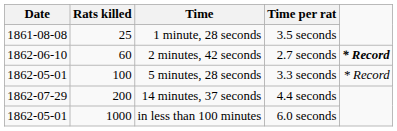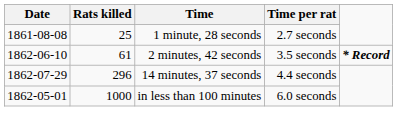1 minute, 28 seconds | Time per rat: 3.5 seconds -> 2.7 seconds
2 minutes, 42 seconds | Rats killed: 60 -> 61
2 minutes, 42 seconds | Time per rat: 2.7 seconds -> 3.5 seconds
- row: 1862-05-01 | 100 | 5 minutes, 28 seconds | 3.3 seconds | * Record
14 minutes, 37 seconds | Rats killed: 200 -> 296
